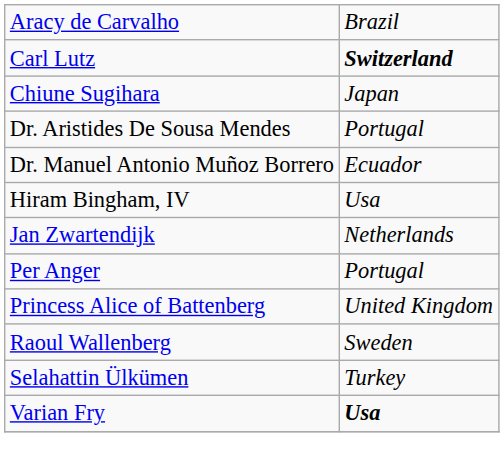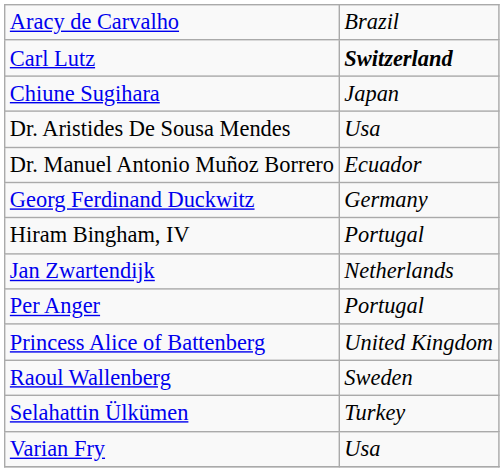Dr. Aristides De Sousa Mendes | column 2: Portugal -> Usa
+ row: Georg Ferdinand Duckwitz | Germany
Hiram Bingham, IV | column 2: Usa -> Portugal
Varian Fry | column 2: bold -> normal
